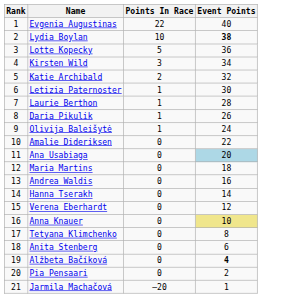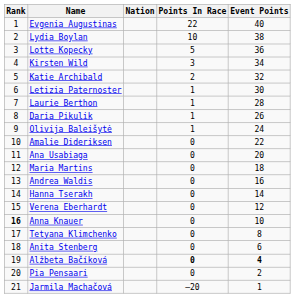+ column: Nation
Lydia Boylan | Event Points: bold -> normal
Ana Usabiaga | Event Points: lightblue background -> no background
Anna Knauer | Rank: normal -> bold
Anna Knauer | Event Points: khaki background -> no background
Alžbeta Bačíková | Points In Race: normal -> bold
